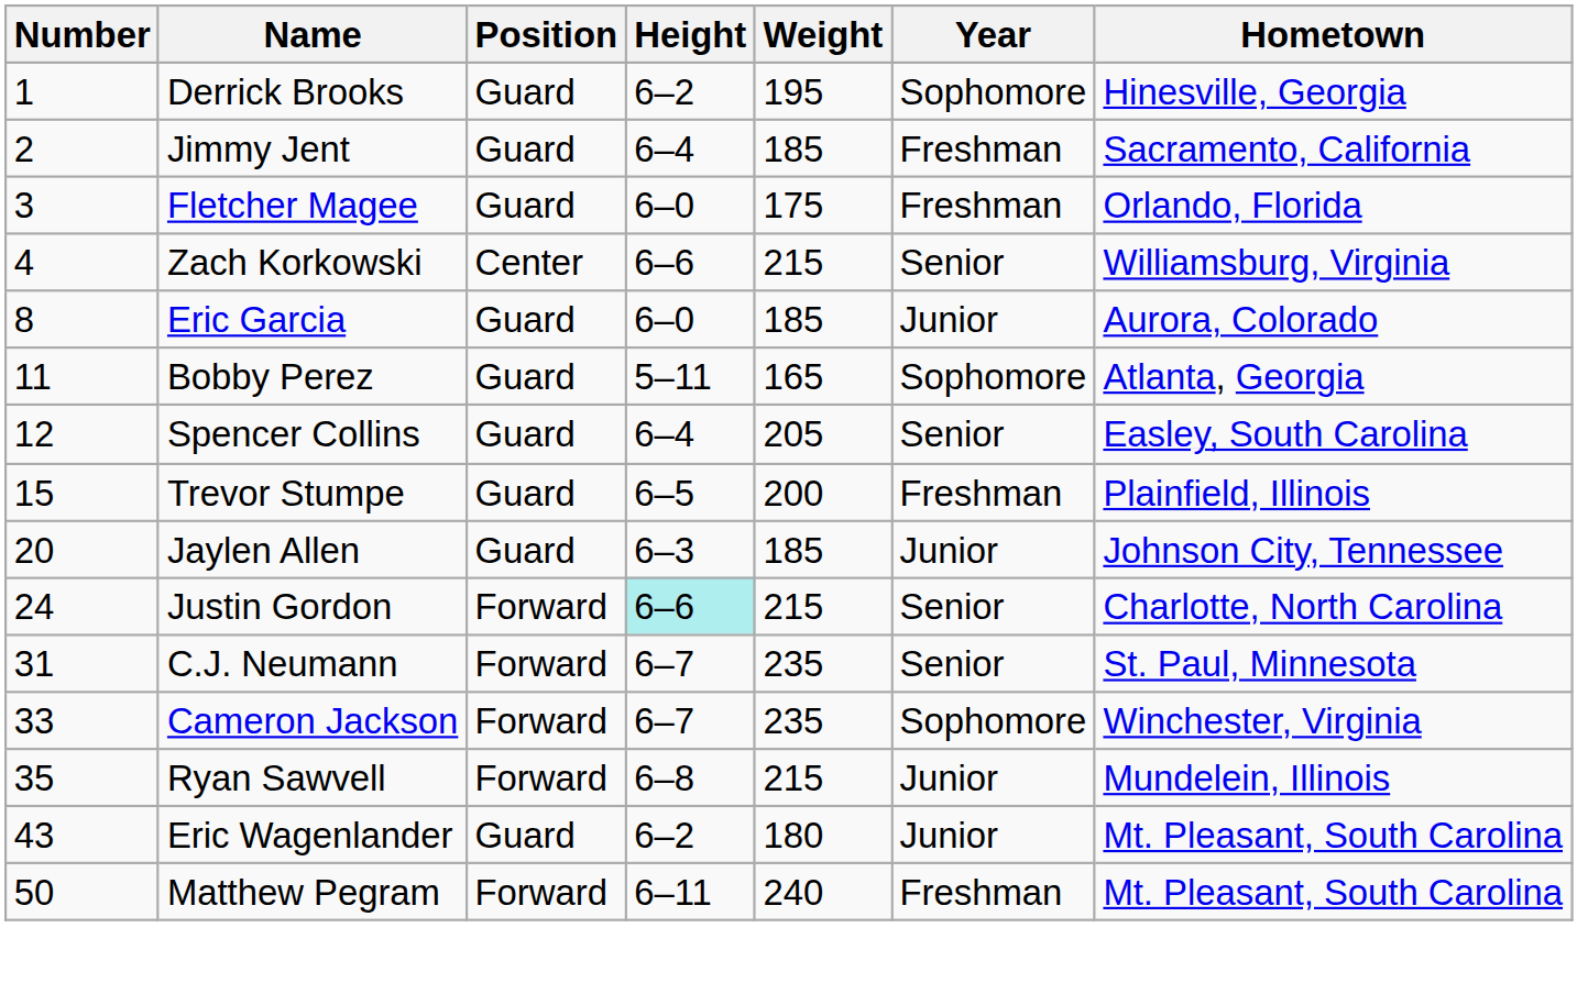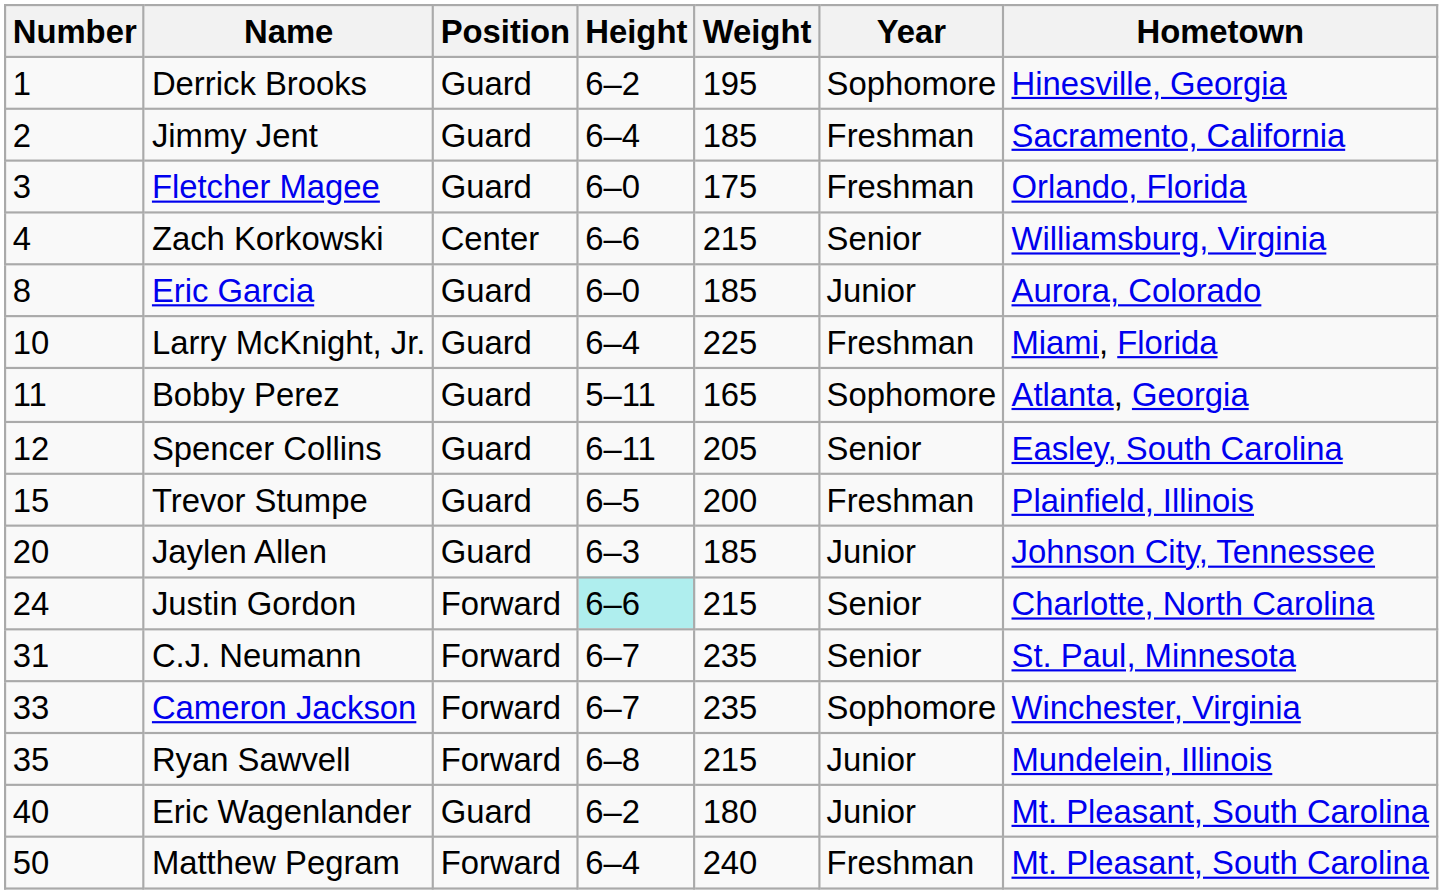+ row: 10 | Larry McKnight, Jr. | Guard | 6–4 | 225 | Freshman | Miami, Florida
Spencer Collins | Height: 6–4 -> 6–11
Eric Wagenlander | Number: 43 -> 40
Matthew Pegram | Height: 6–11 -> 6–4
